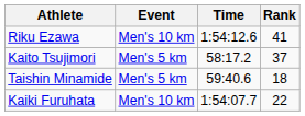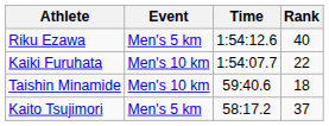Riku Ezawa | Event: Men's 10 km -> Men's 5 km
Riku Ezawa | Rank: 41 -> 40
rows swapped: Kaiki Furuhata <-> Kaito Tsujimori
Taishin Minamide | Event: Men's 5 km -> Men's 10 km
